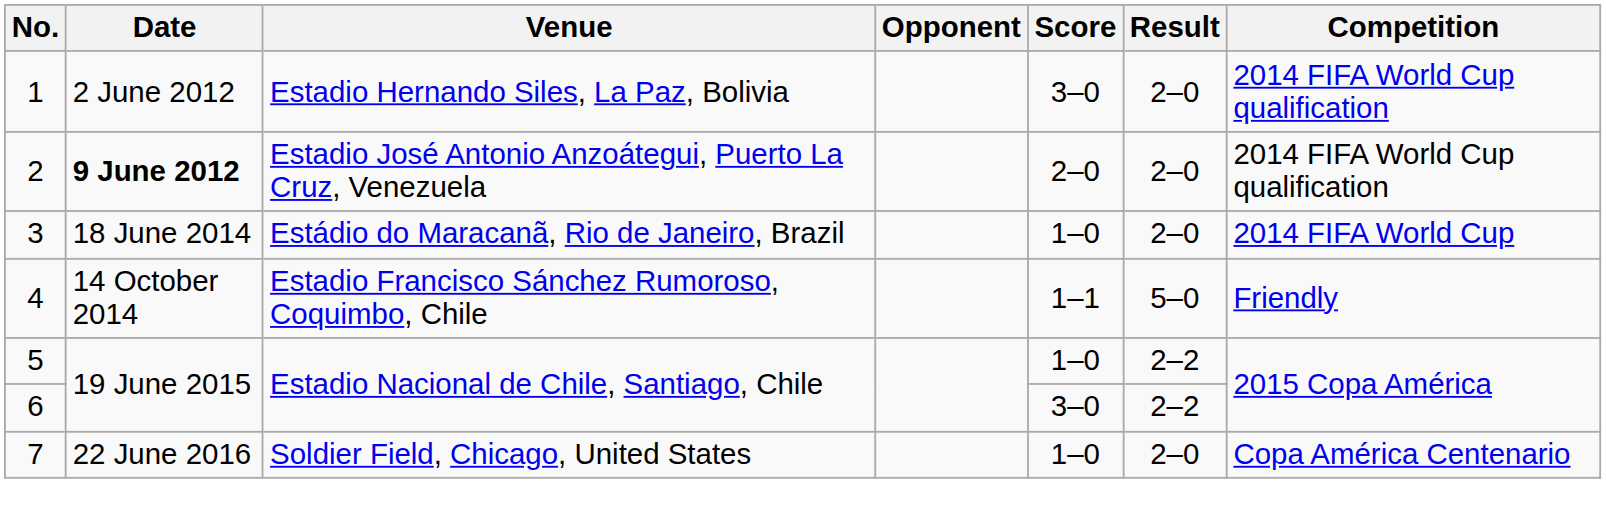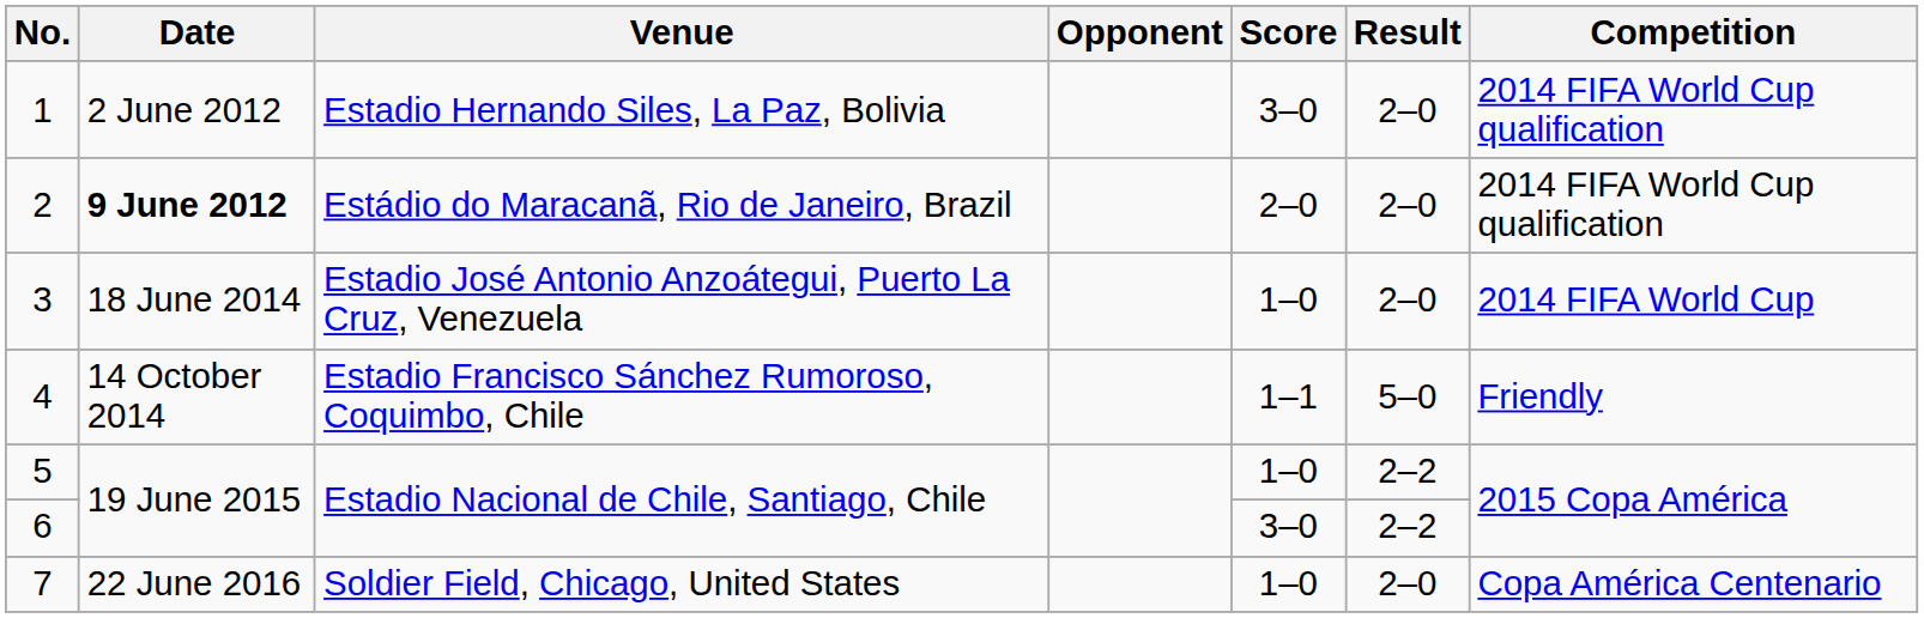2 | Venue: Estadio José Antonio Anzoátegui, Puerto La Cruz, Venezuela -> Estádio do Maracanã, Rio de Janeiro, Brazil
3 | Venue: Estádio do Maracanã, Rio de Janeiro, Brazil -> Estadio José Antonio Anzoátegui, Puerto La Cruz, Venezuela
